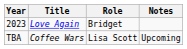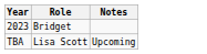- column: Title | Love Again | Coffee Wars
